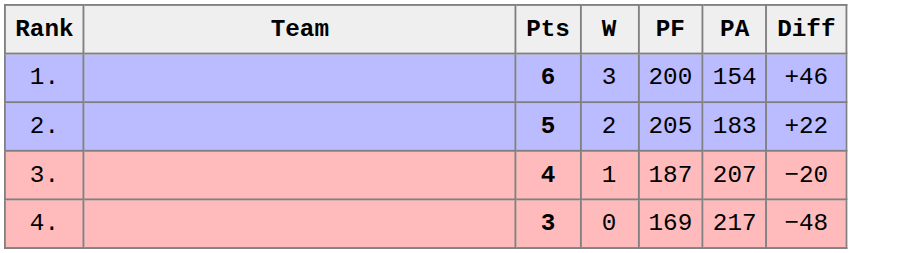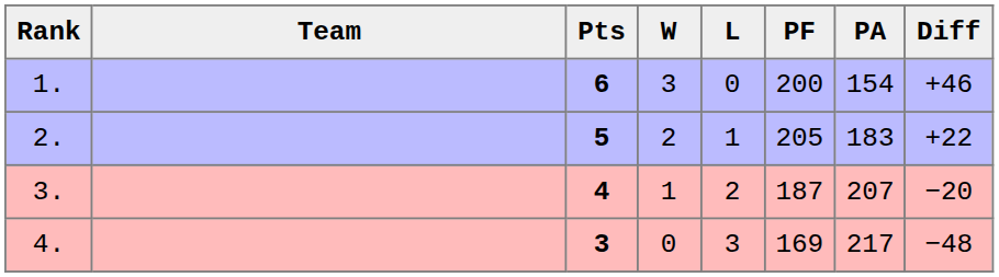+ column: L | 0 | 1 | 2 | 3
